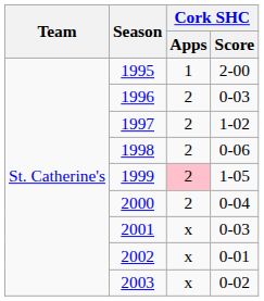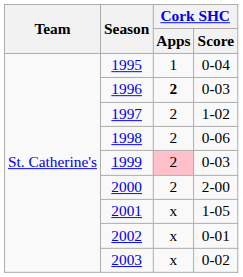1995 | Cork SHC / Score: 2-00 -> 0-04
1996 | Cork SHC / Apps: normal -> bold
1999 | Cork SHC / Score: 1-05 -> 0-03
2000 | Cork SHC / Score: 0-04 -> 2-00
2001 | Cork SHC / Score: 0-03 -> 1-05
